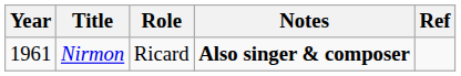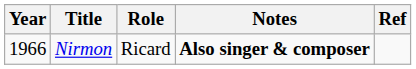Nirmon | Year: 1961 -> 1966
